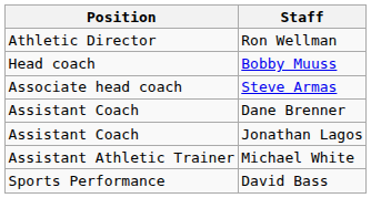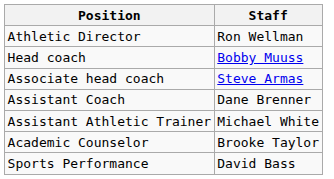- row: Assistant Coach | Jonathan Lagos
+ row: Academic Counselor | Brooke Taylor
